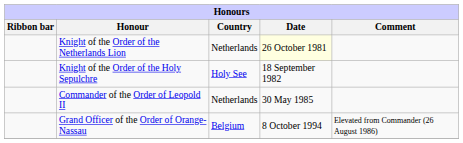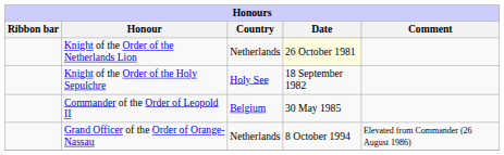Commander of the Order of Leopold II | Country: Netherlands -> Belgium
Grand Officer of the Order of Orange-Nassau | Country: Belgium -> Netherlands
